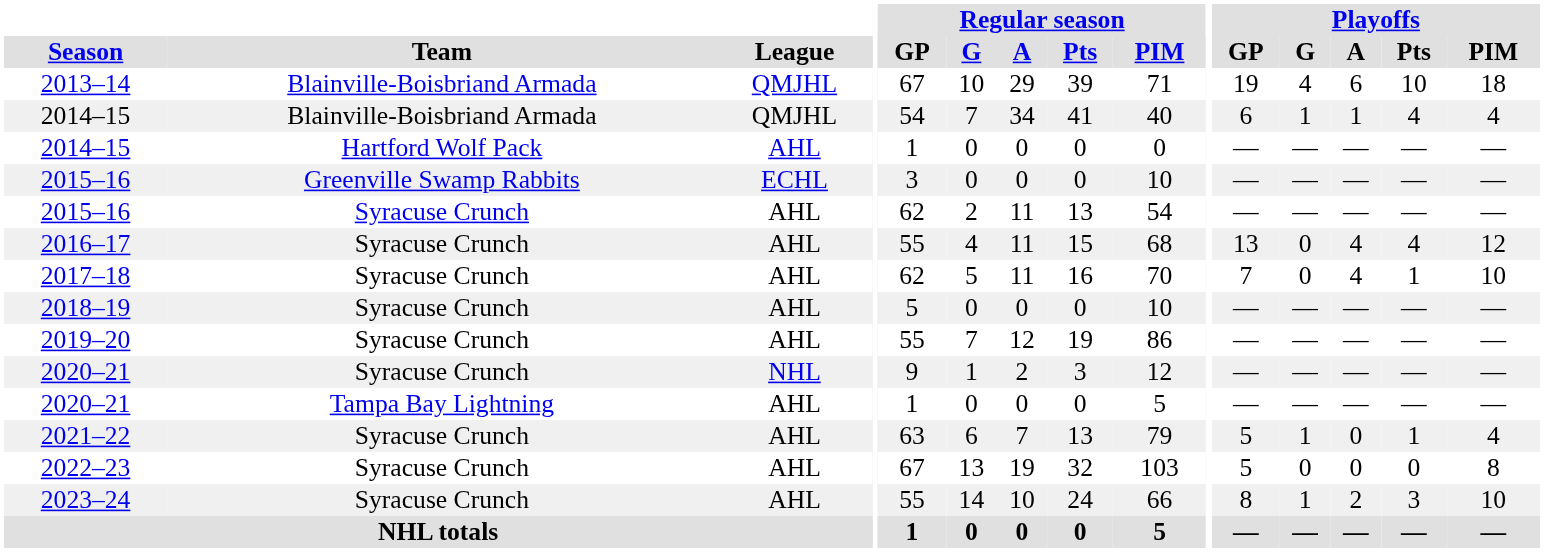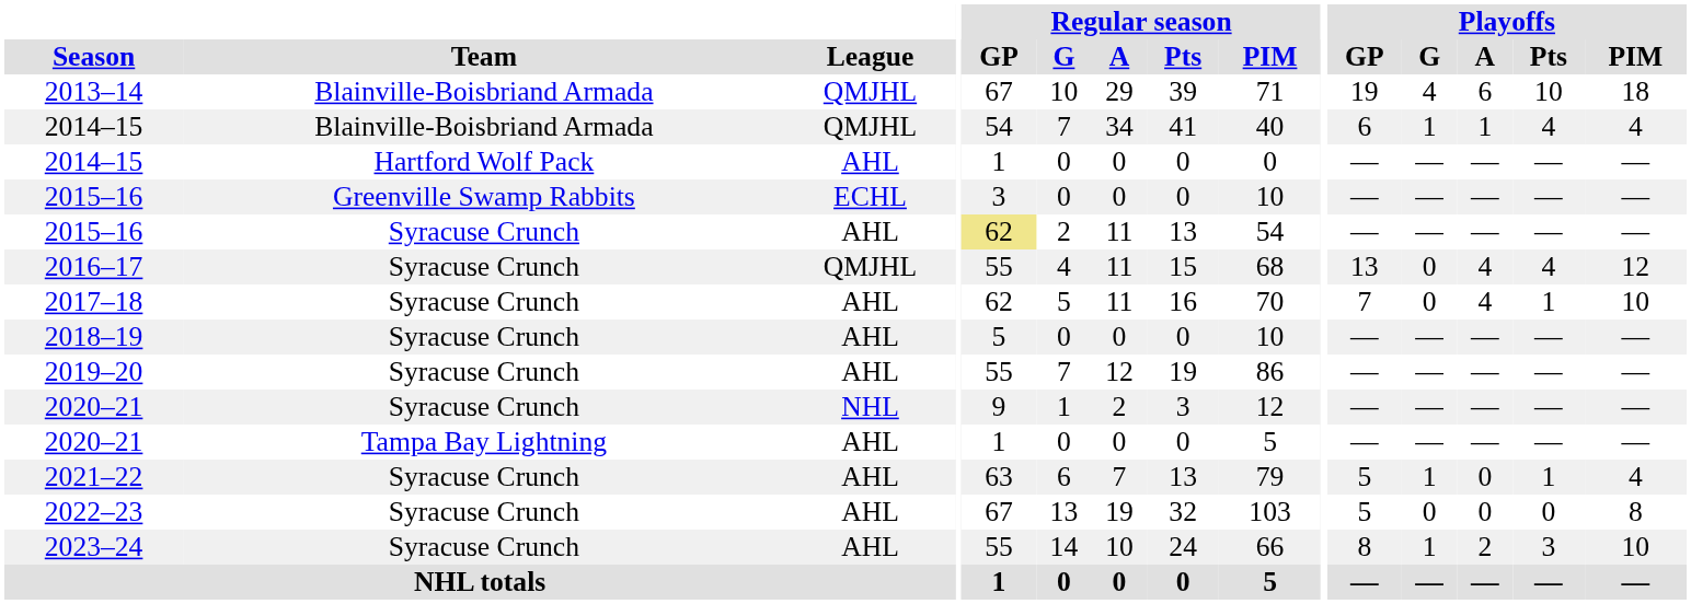2015–16 / Syracuse Crunch | Regular season / GP: no background -> khaki background
2016–17 | League: AHL -> QMJHL
